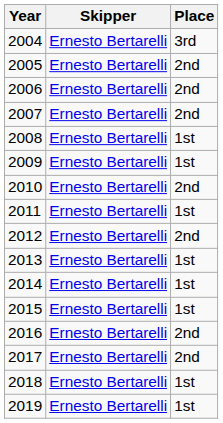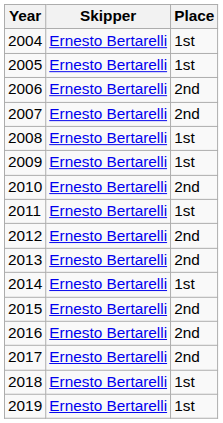2004 | Place: 3rd -> 1st
2005 | Place: 2nd -> 1st
2013 | Place: 1st -> 2nd
2015 | Place: 1st -> 2nd
